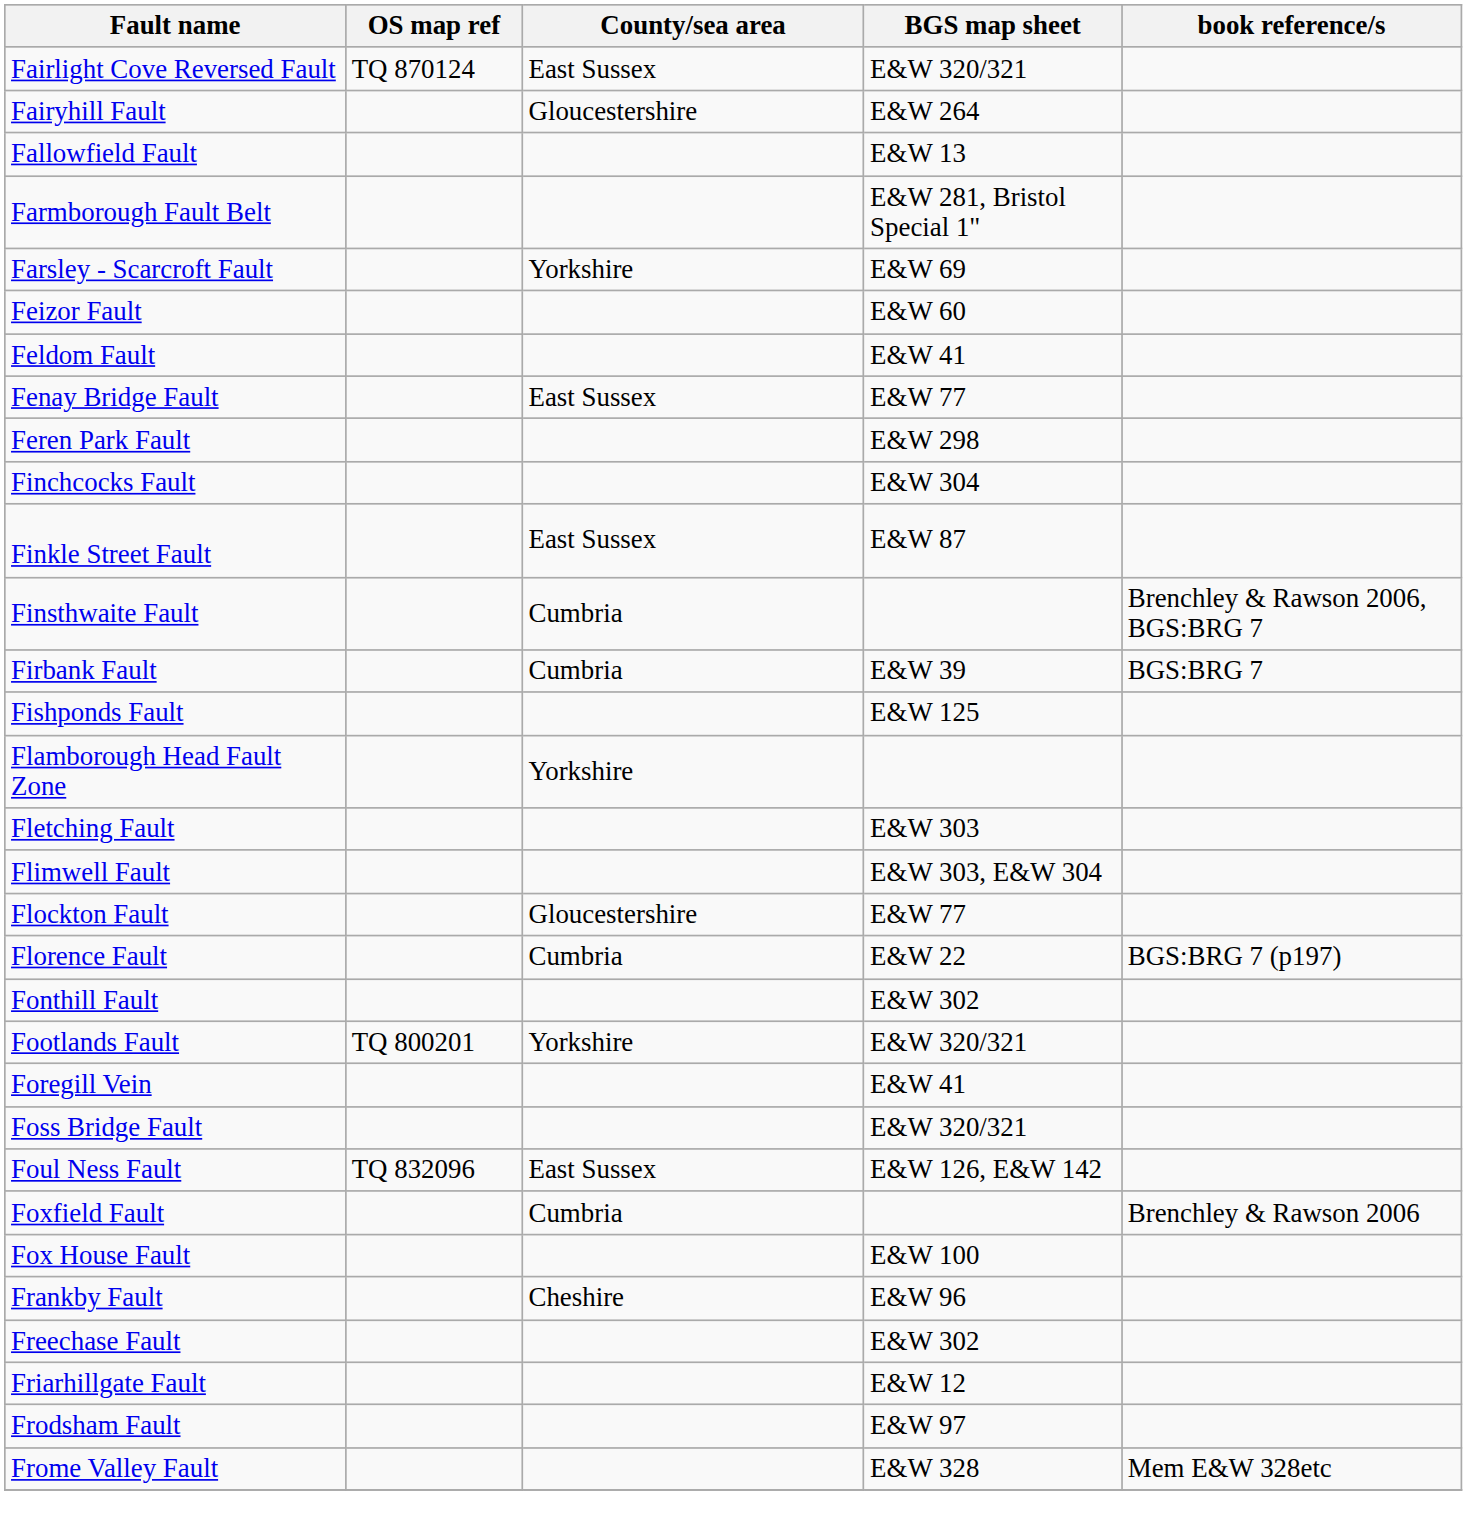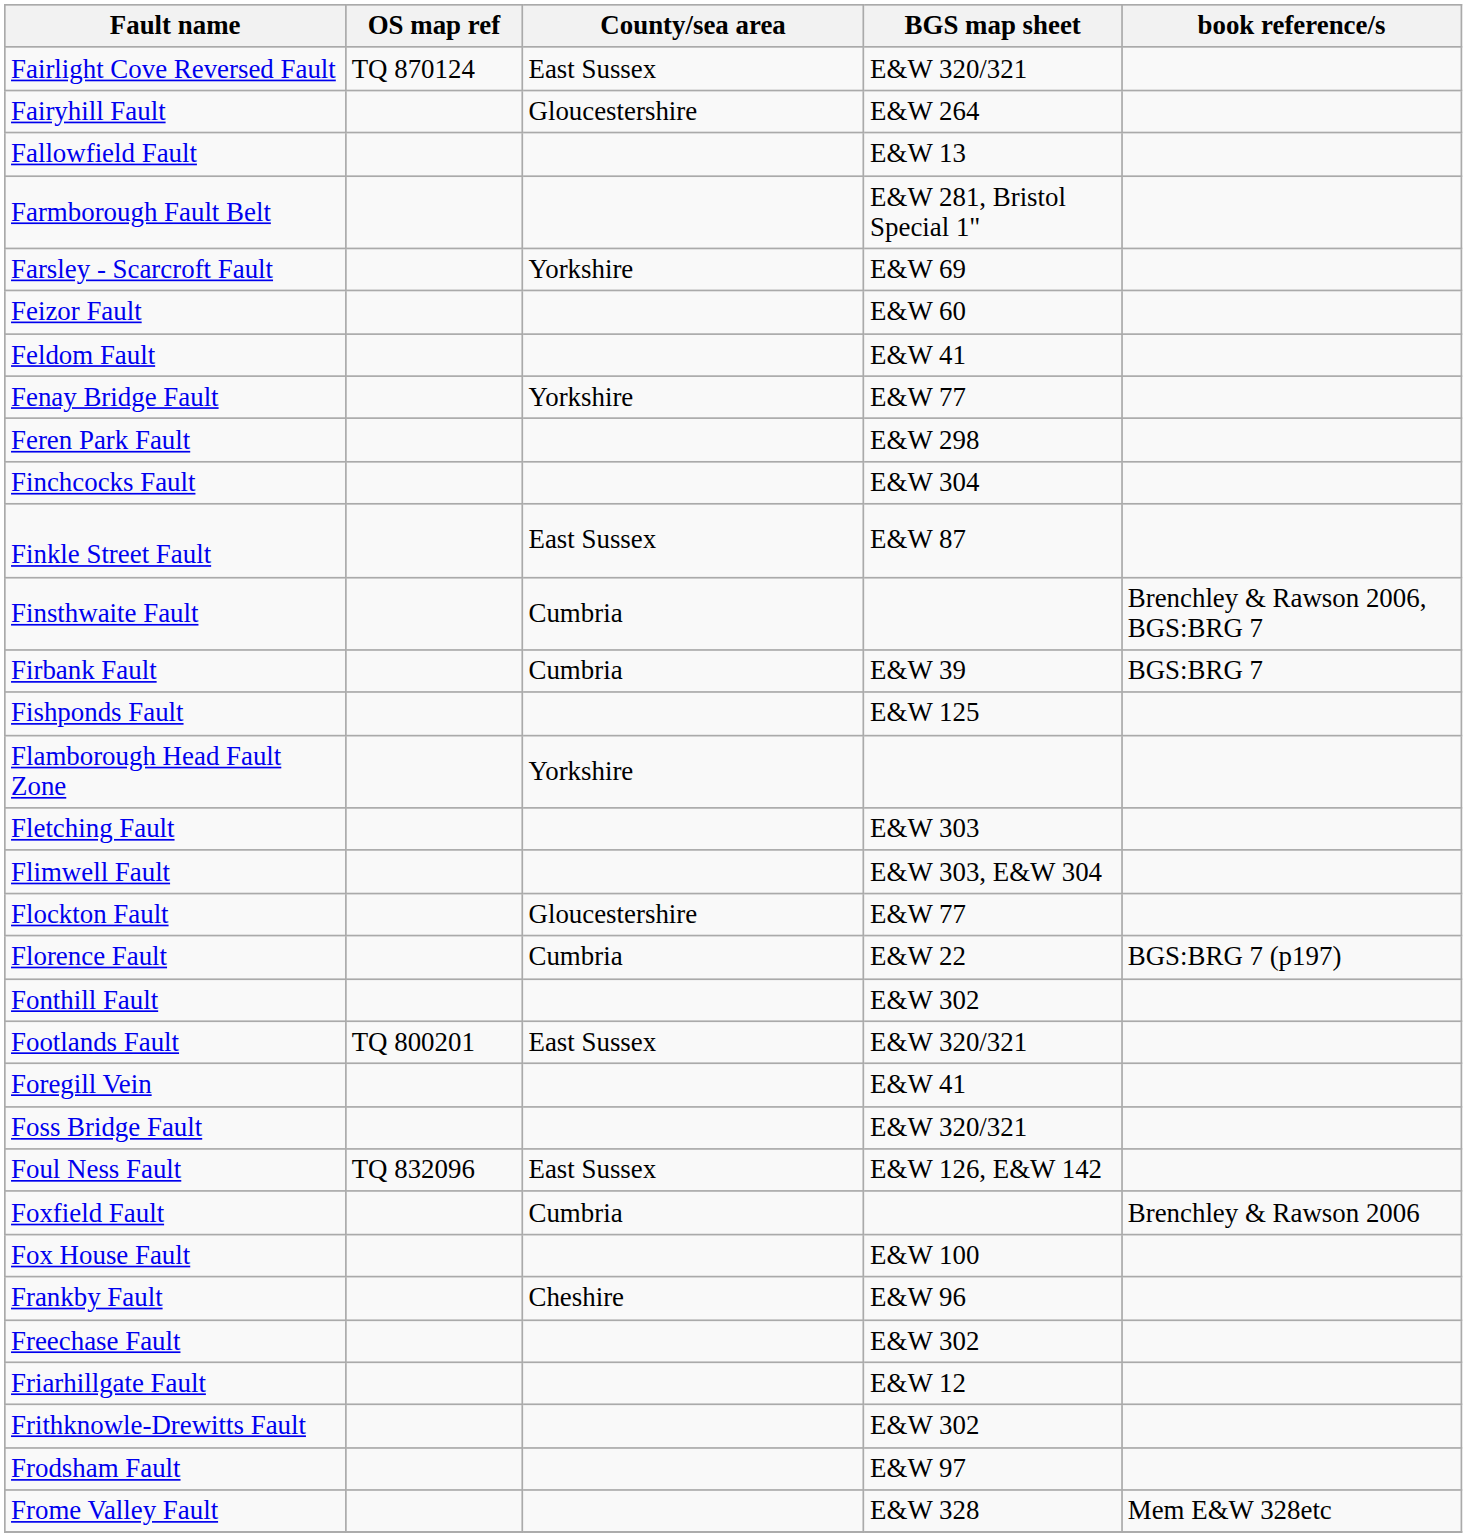Fenay Bridge Fault | County/sea area: East Sussex -> Yorkshire
Footlands Fault | County/sea area: Yorkshire -> East Sussex
+ row: Frithknowle-Drewitts Fault | E&W 302
